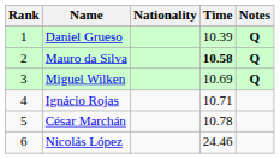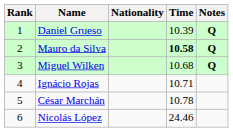Miguel Wilken | Time: 10.69 -> 10.68
